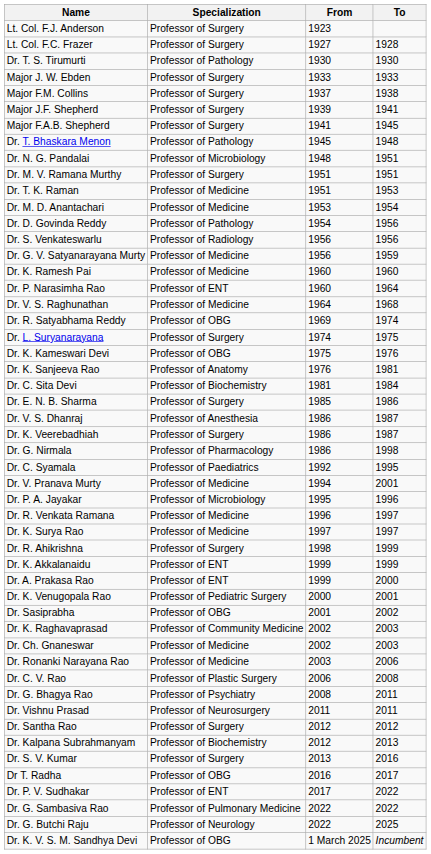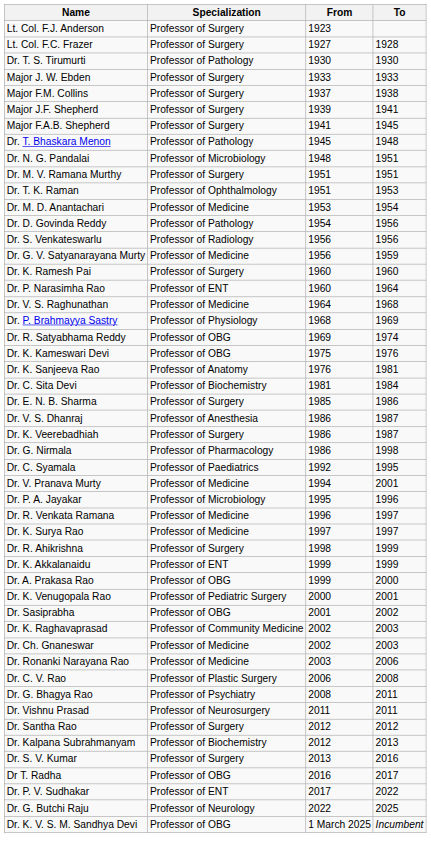Dr. T. K. Raman | Specialization: Professor of Medicine -> Professor of Ophthalmology
Dr. K. Ramesh Pai | Specialization: Professor of Medicine -> Professor of Surgery
+ row: Dr. P. Brahmayya Sastry | Professor of Physiology | 1968 | 1969
- row: Dr. L. Suryanarayana | Professor of Surgery | 1974 | 1975
Dr. A. Prakasa Rao | Specialization: Professor of ENT -> Professor of OBG
- row: Dr. G. Sambasiva Rao | Professor of Pulmonary Medicine | 2022 | 2022
